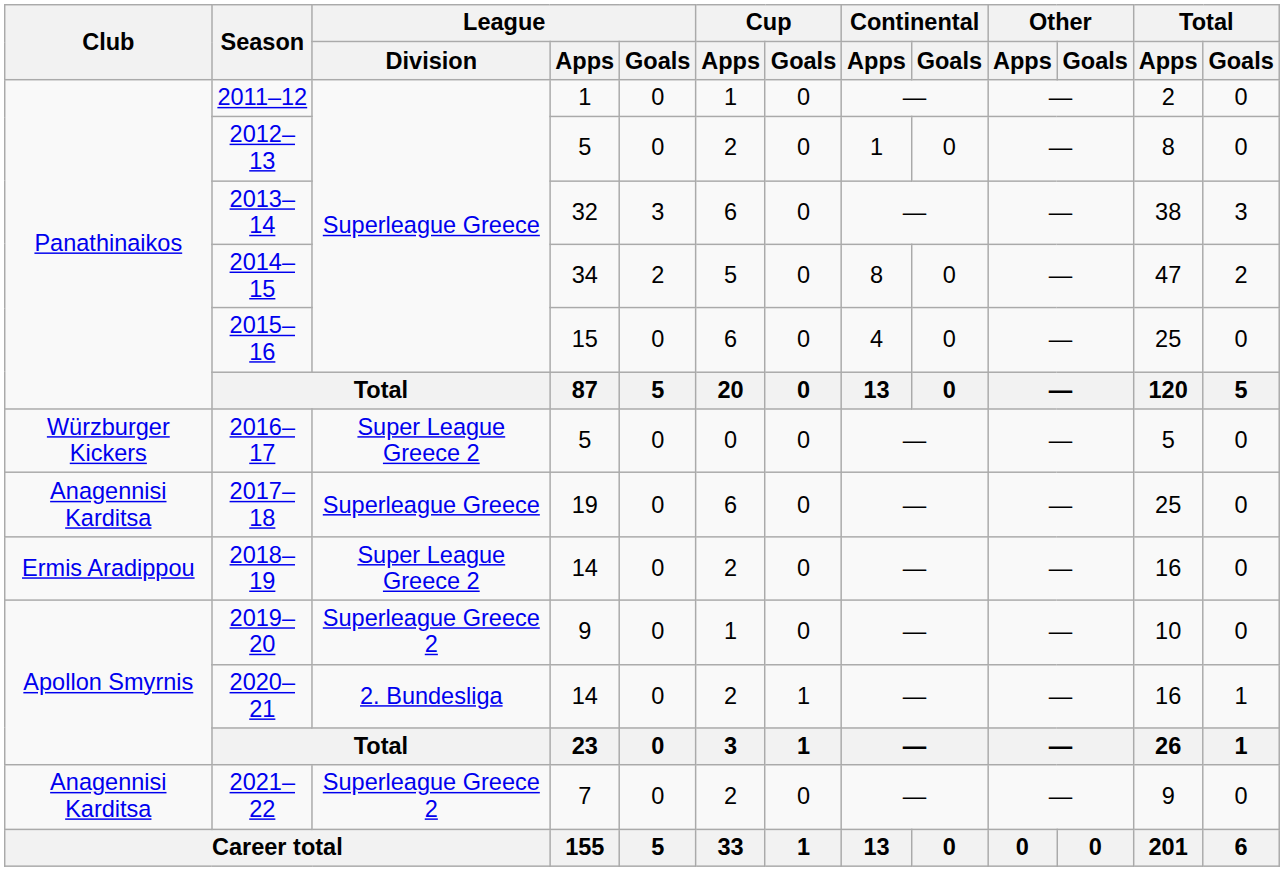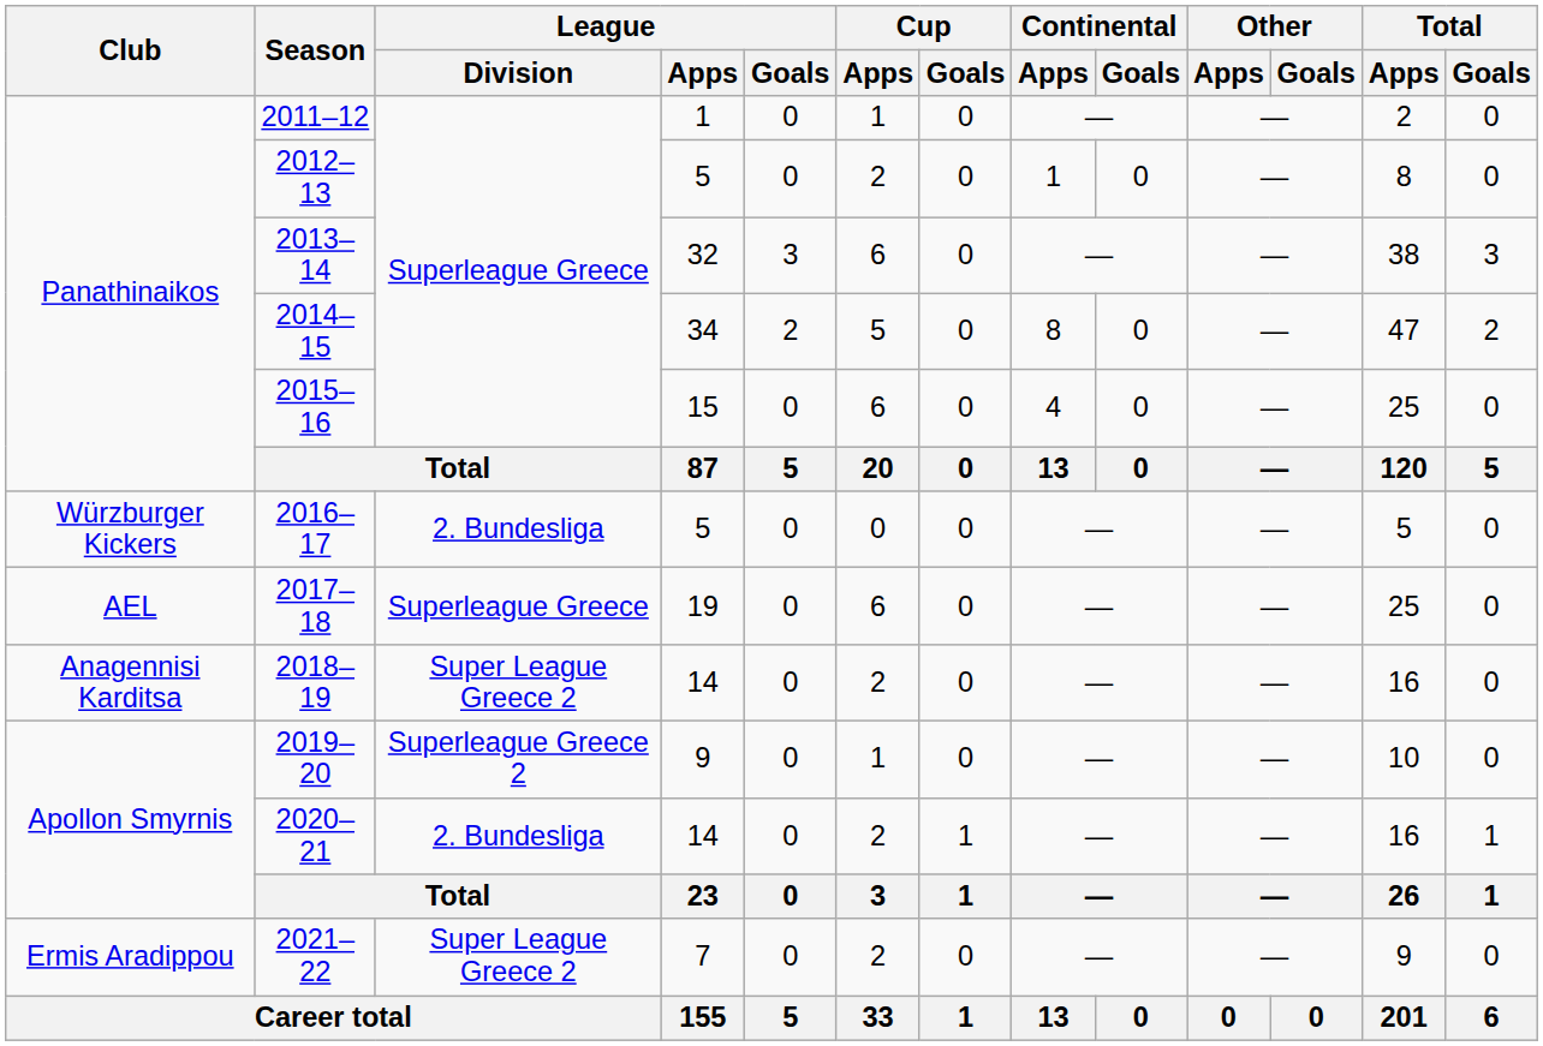2016–17 | League / Division: Super League Greece 2 -> 2. Bundesliga
2017–18 | Club: Anagennisi Karditsa -> AEL
2018–19 | Club: Ermis Aradippou -> Anagennisi Karditsa
2021–22 | Club: Anagennisi Karditsa -> Ermis Aradippou
2021–22 | League / Division: Superleague Greece 2 -> Super League Greece 2
